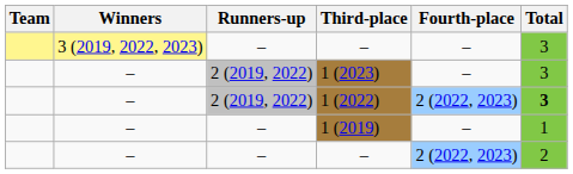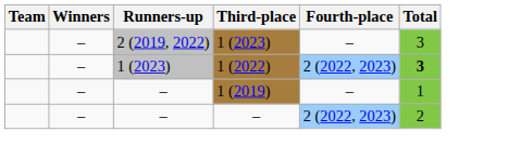- row: 3 (2019, 2022, 2023) | – | – | – | 3
1 (2022) | Runners-up: 2 (2019, 2022) -> 1 (2023)
